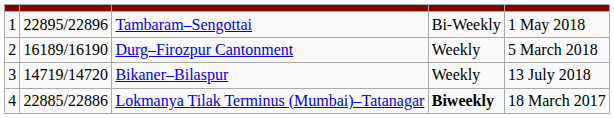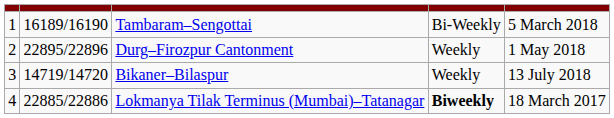Tambaram–Sengottai | column 2: 22895/22896 -> 16189/16190
Tambaram–Sengottai | column 5: 1 May 2018 -> 5 March 2018
Durg–Firozpur Cantonment | column 2: 16189/16190 -> 22895/22896
Durg–Firozpur Cantonment | column 5: 5 March 2018 -> 1 May 2018
